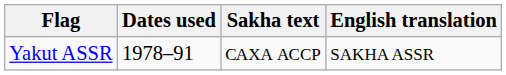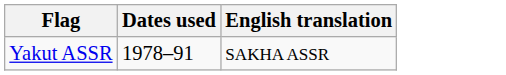- column: Sakha text | САХА АССР
